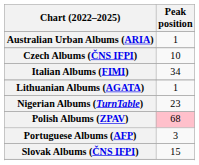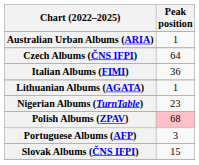Czech Albums (ČNS IFPI) | Peak position: 10 -> 64
Italian Albums (FIMI) | Peak position: 34 -> 36
